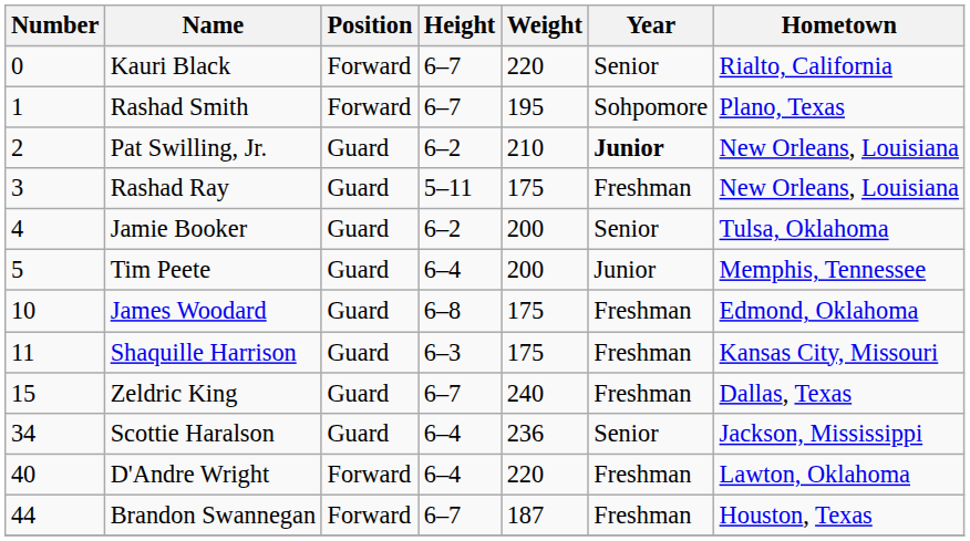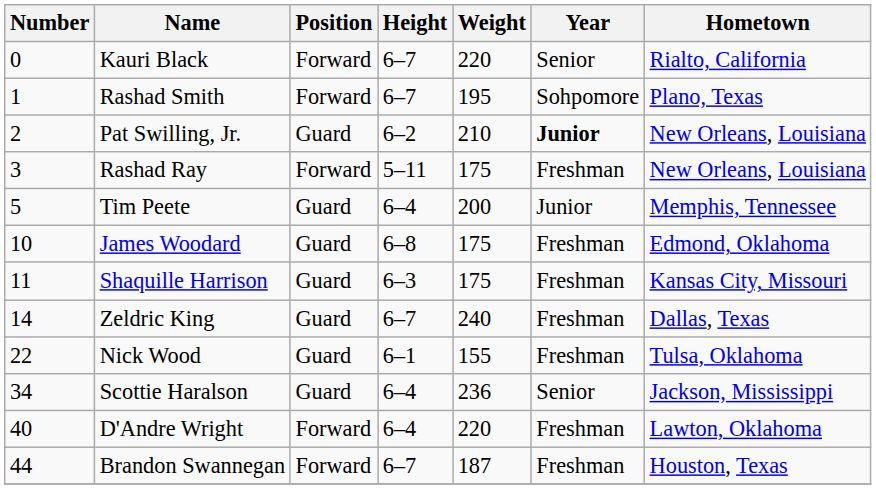Rashad Ray | Position: Guard -> Forward
- row: 4 | Jamie Booker | Guard | 6–2 | 200 | Senior | Tulsa, Oklahoma
Zeldric King | Number: 15 -> 14
+ row: 22 | Nick Wood | Guard | 6–1 | 155 | Freshman | Tulsa, Oklahoma
